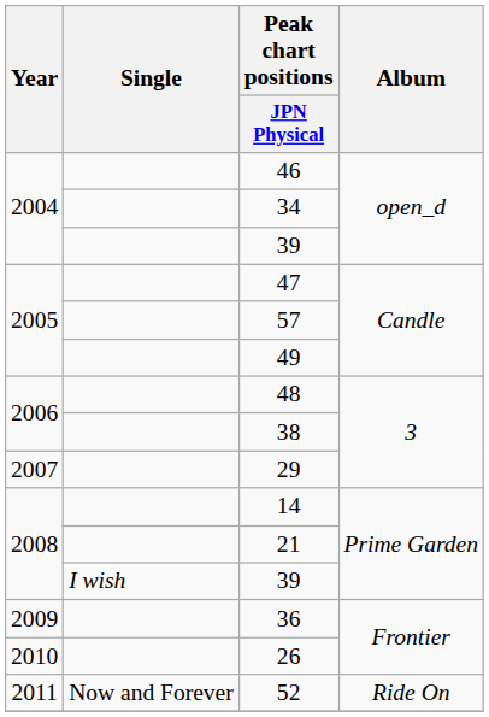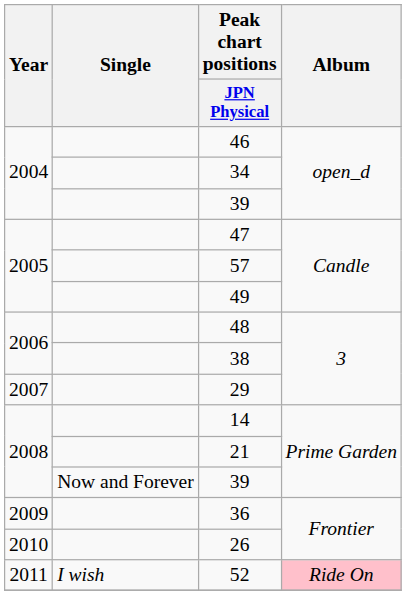2008 / 39 | Single: I wish -> Now and Forever
52 | Single: Now and Forever -> I wish
52 | Album: no background -> pink background
